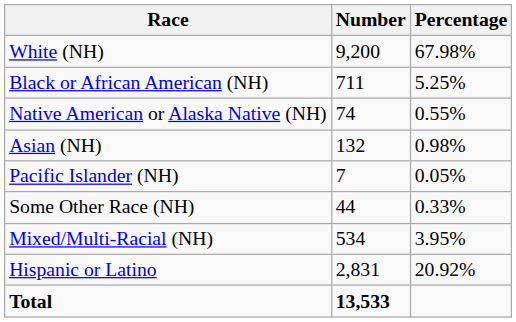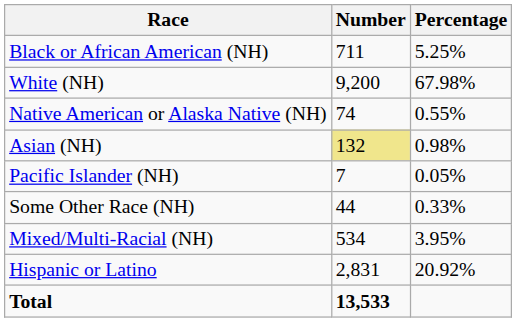rows swapped: White (NH) <-> Black or African American (NH)
Asian (NH) | Number: no background -> khaki background
